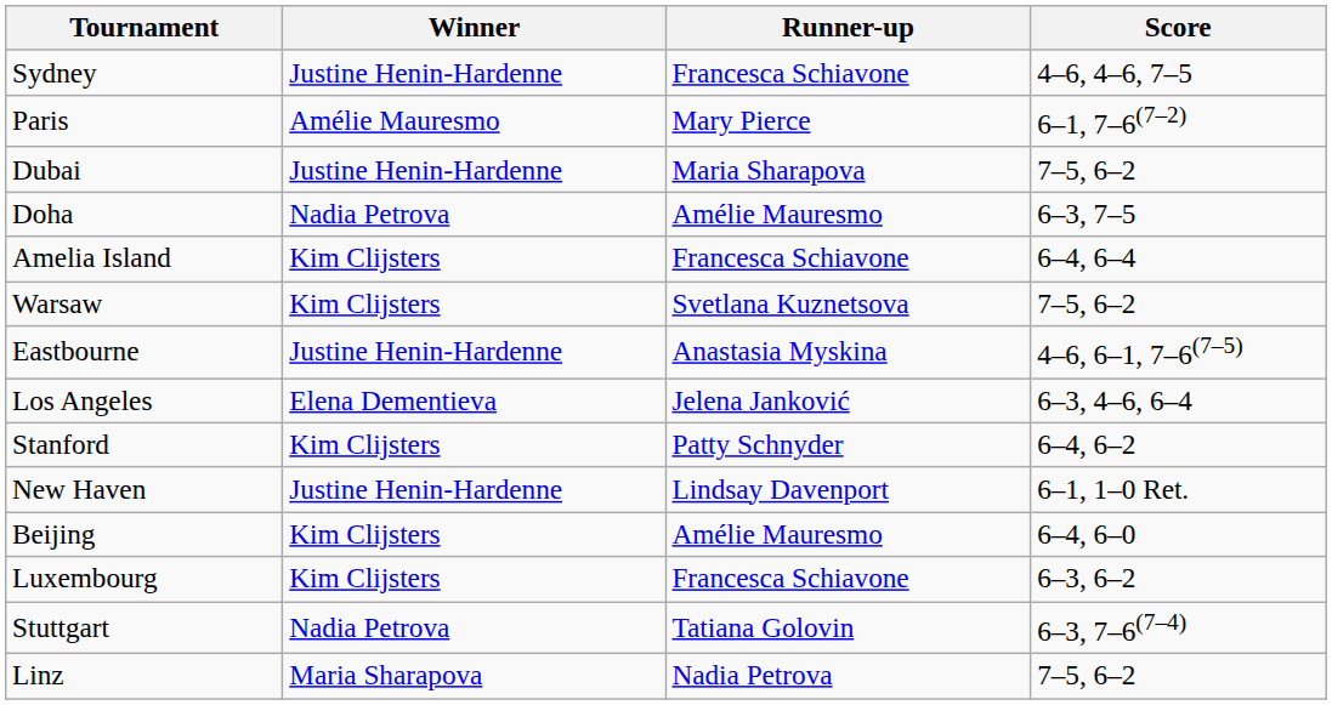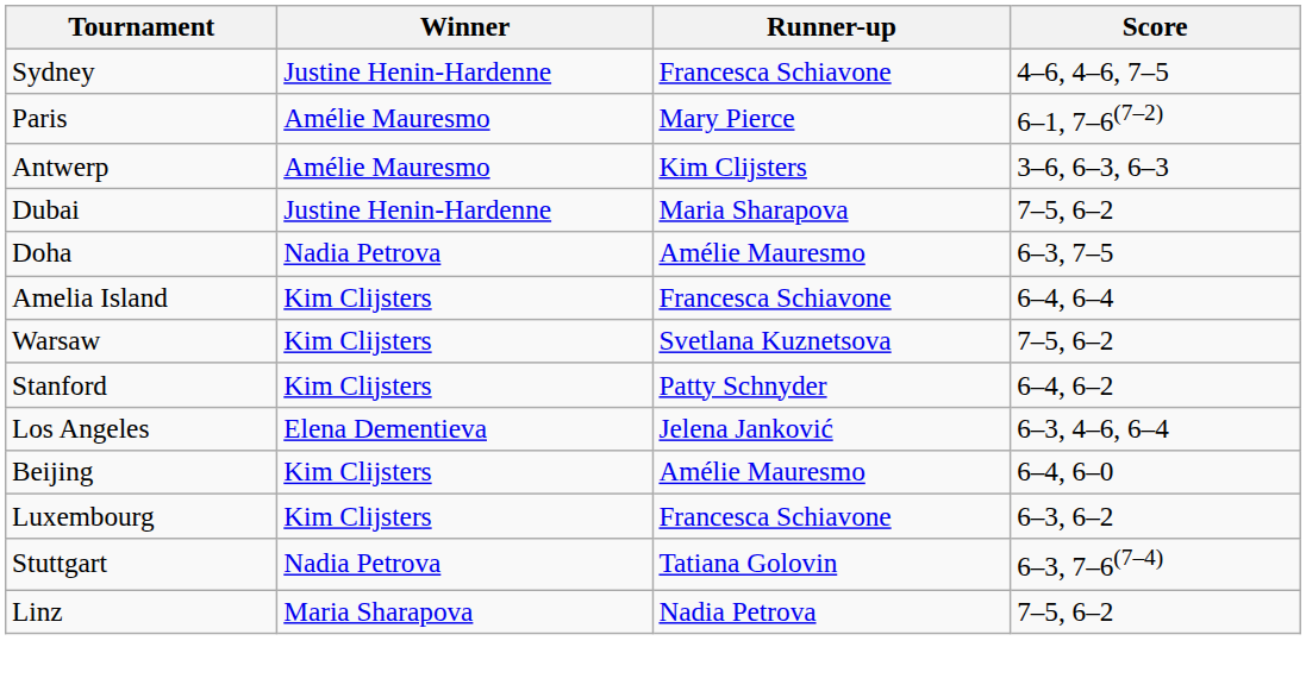+ row: Antwerp | Amélie Mauresmo | Kim Clijsters | 3–6, 6–3, 6–3
- row: Eastbourne | Justine Henin-Hardenne | Anastasia Myskina | 4–6, 6–1, 7–6(7–5)
rows swapped: Stanford <-> Los Angeles
- row: New Haven | Justine Henin-Hardenne | Lindsay Davenport | 6–1, 1–0 Ret.
